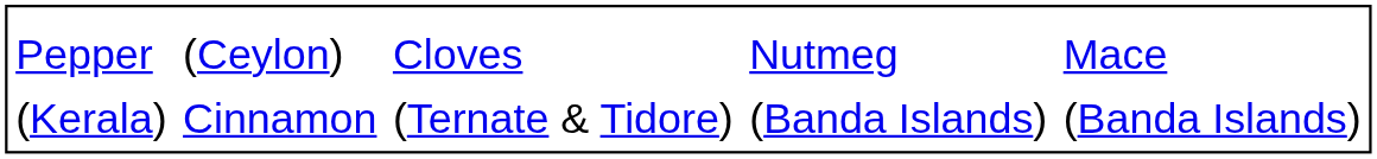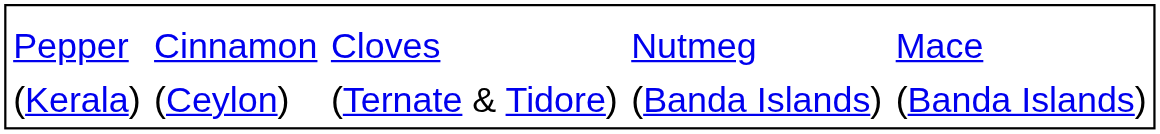Pepper | column 2: (Ceylon) -> Cinnamon
(Kerala) | column 2: Cinnamon -> (Ceylon)
